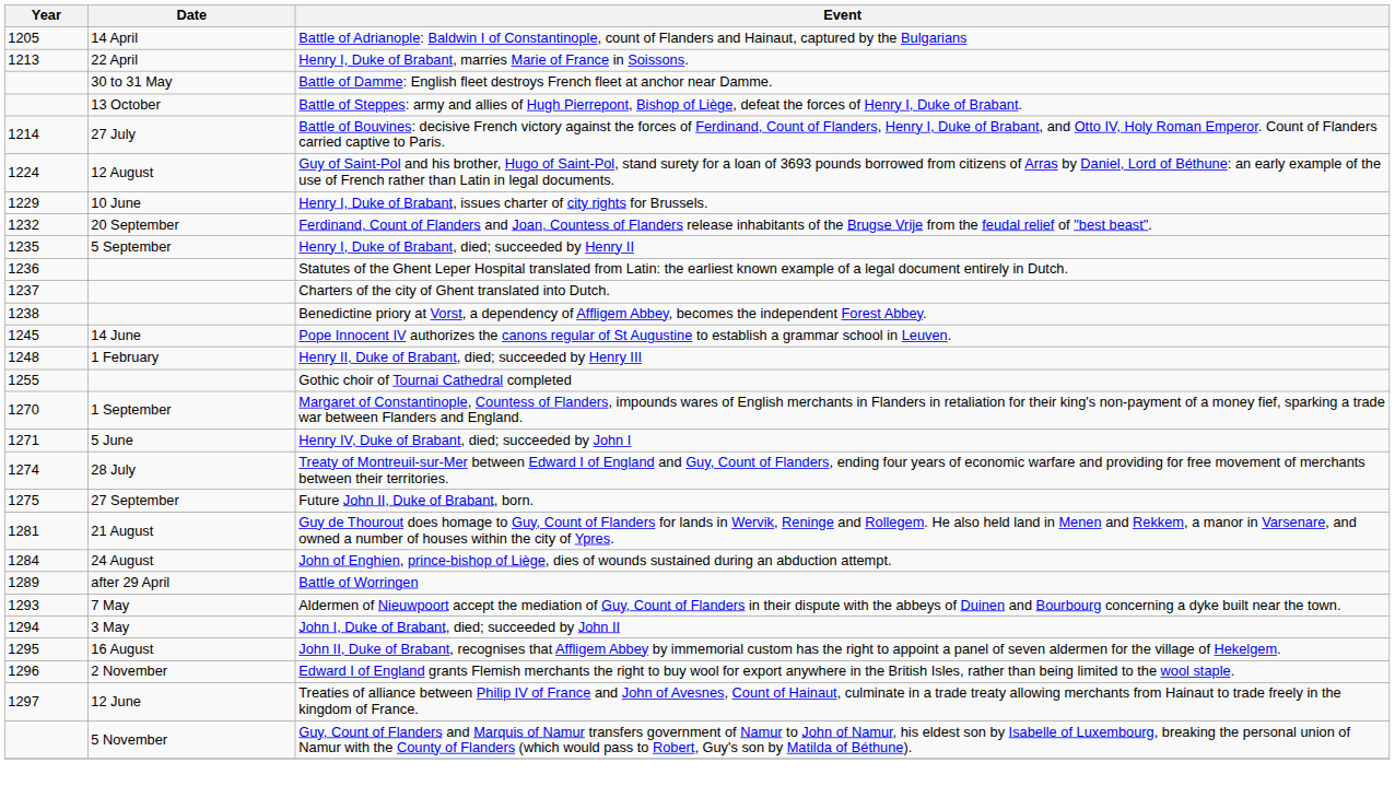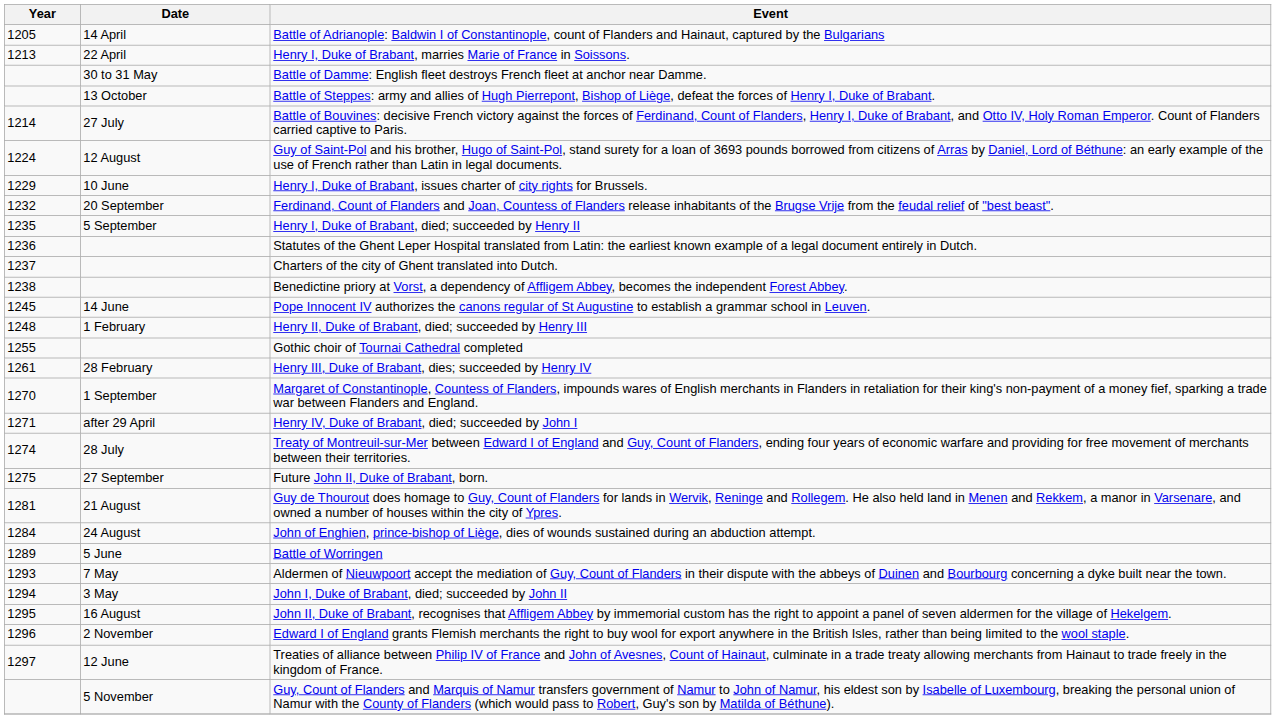+ row: 1261 | 28 February | Henry III, Duke of Brabant, dies; succeeded by Henry IV
Henry IV, Duke of Brabant, died; succeeded by John I | Date: 5 June -> after 29 April
Battle of Worringen | Date: after 29 April -> 5 June
